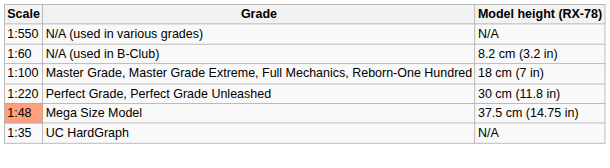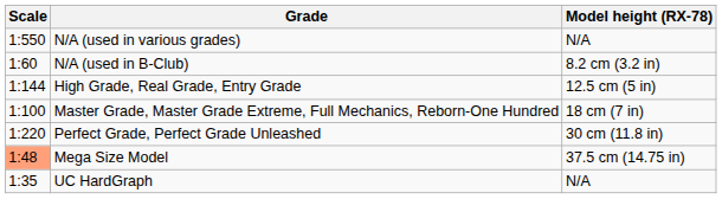+ row: 1:144 | High Grade, Real Grade, Entry Grade | 12.5 cm (5 in)
